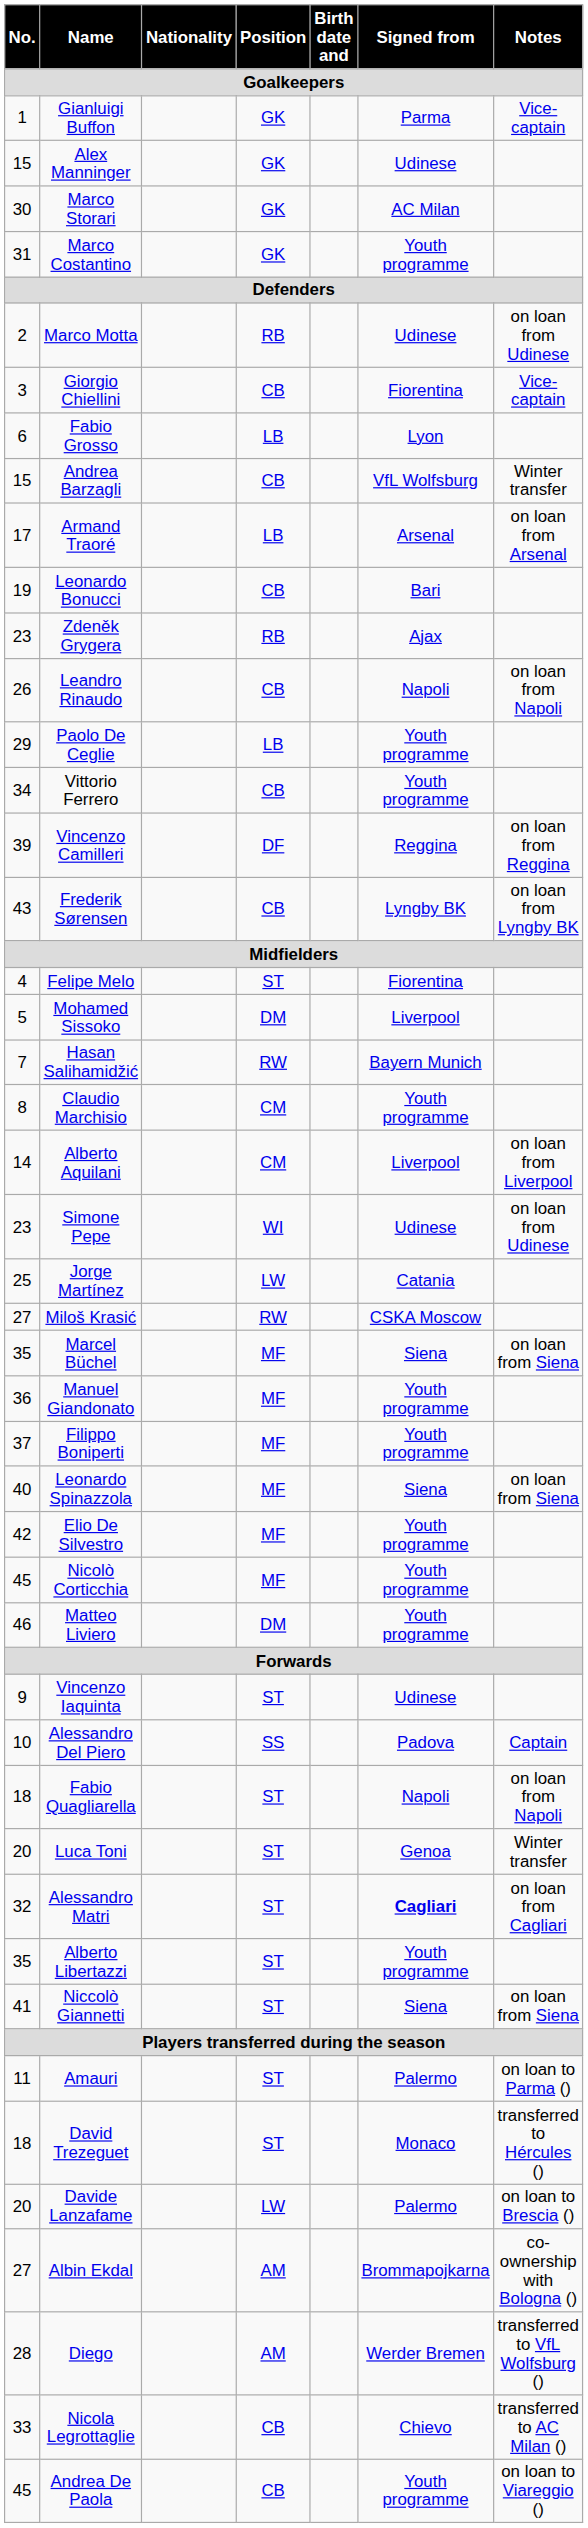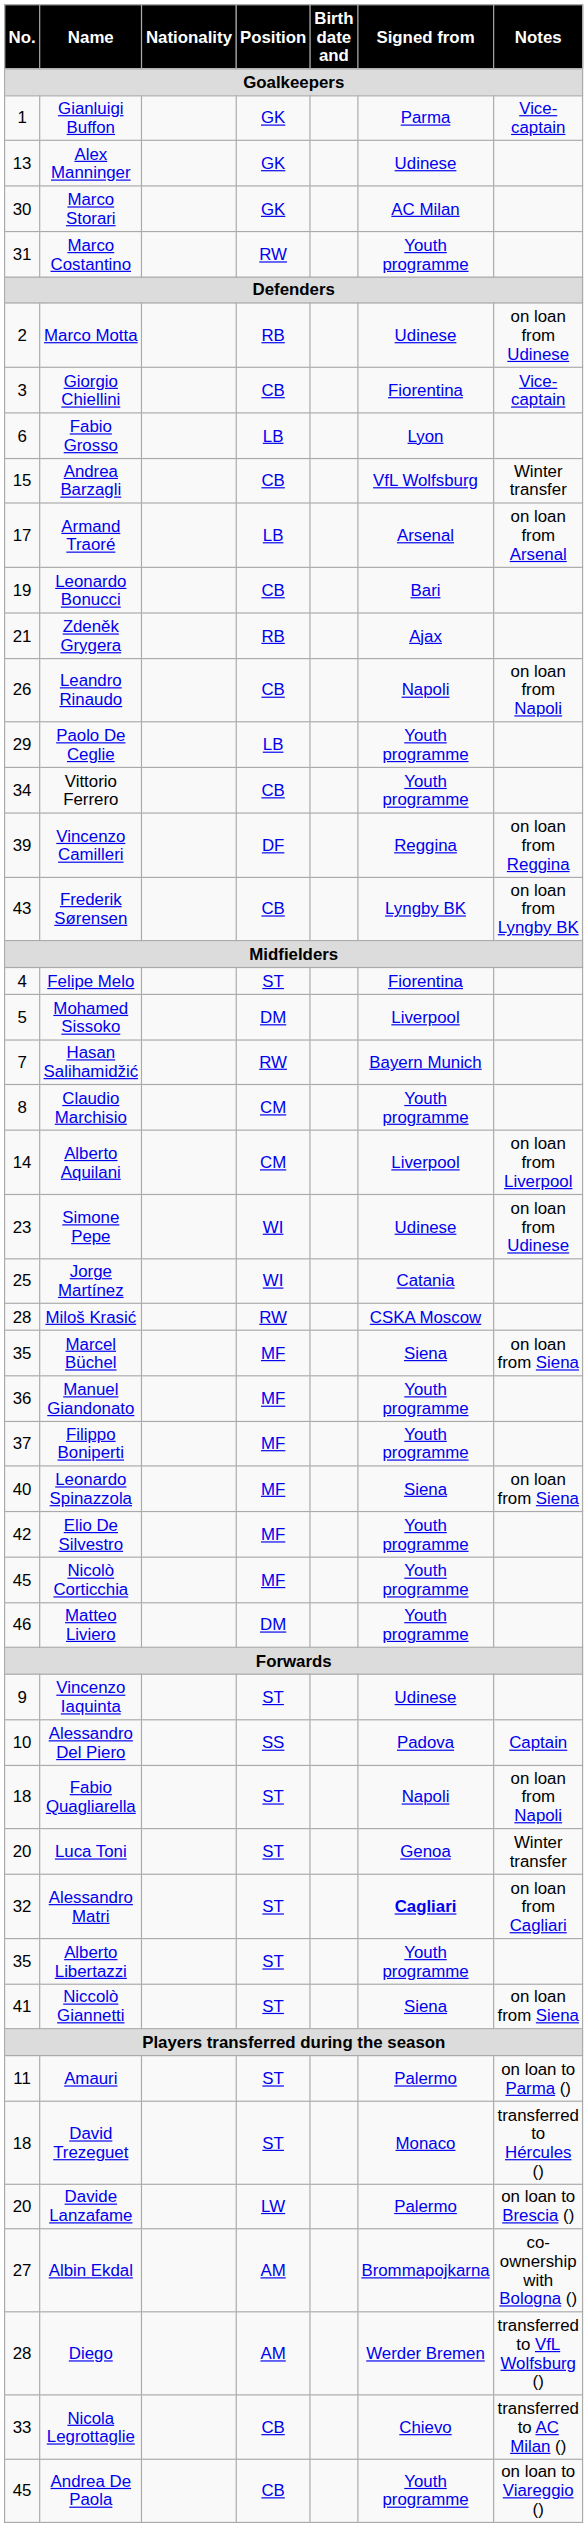Alex Manninger | No.: 15 -> 13
Marco Costantino | Position: GK -> RW
Zdeněk Grygera | No.: 23 -> 21
Jorge Martínez | Position: LW -> WI
Miloš Krasić | No.: 27 -> 28
